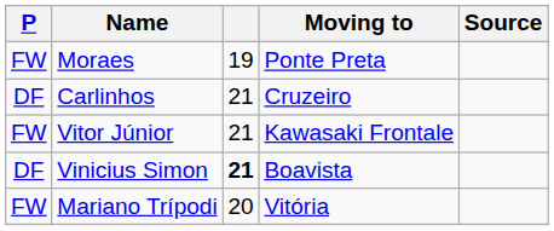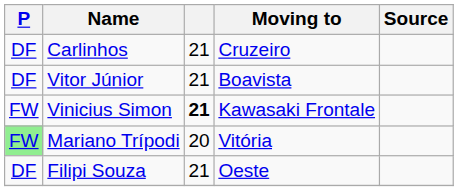- row: FW | Moraes | 19 | Ponte Preta
Vitor Júnior | P: FW -> DF
Vitor Júnior | Moving to: Kawasaki Frontale -> Boavista
Vinicius Simon | P: DF -> FW
Vinicius Simon | Moving to: Boavista -> Kawasaki Frontale
Mariano Trípodi | P: no background -> lightgreen background
+ row: DF | Filipi Souza | 21 | Oeste
